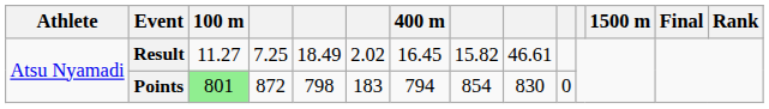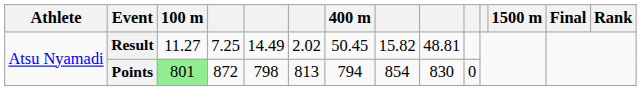Result | column 5: 18.49 -> 14.49
Result | 400 m: 16.45 -> 50.45
Result | column 9: 46.61 -> 48.81
Points | column 6: 183 -> 813
